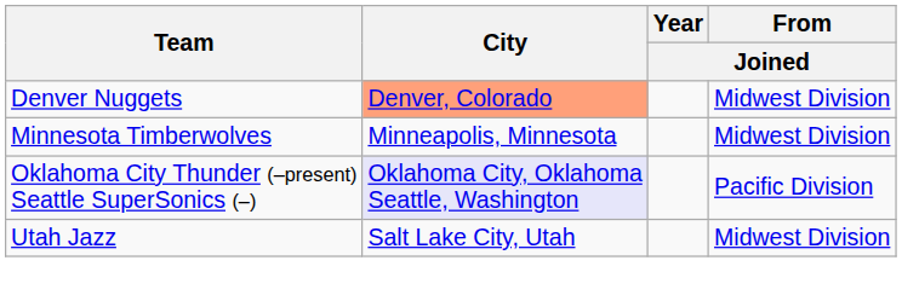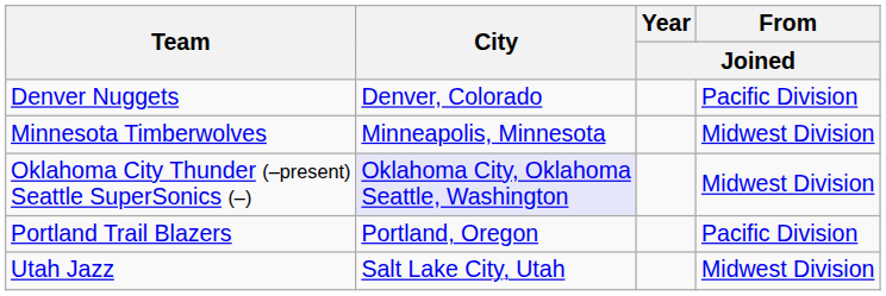Denver Nuggets | City: lightsalmon background -> no background
Denver Nuggets | From / Joined: Midwest Division -> Pacific Division
Oklahoma City Thunder (–present) Seattle SuperSonics (–) | From / Joined: Pacific Division -> Midwest Division
+ row: Portland Trail Blazers | Portland, Oregon | Pacific Division
